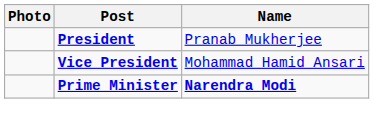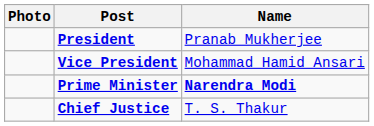+ row: Chief Justice | T. S. Thakur
